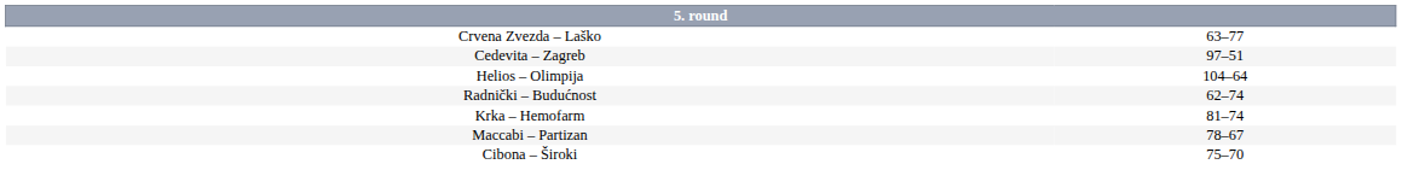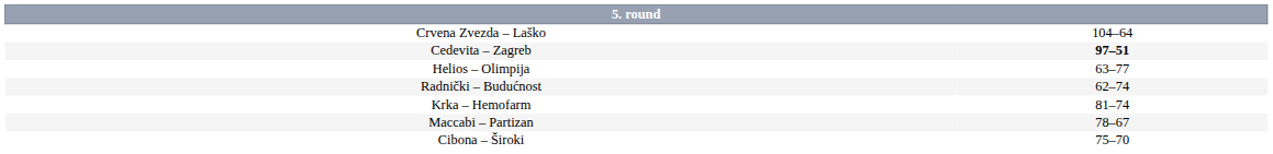Crvena Zvezda – Laško | column 2: 63–77 -> 104–64
Cedevita – Zagreb | column 2: normal -> bold
Helios – Olimpija | column 2: 104–64 -> 63–77
